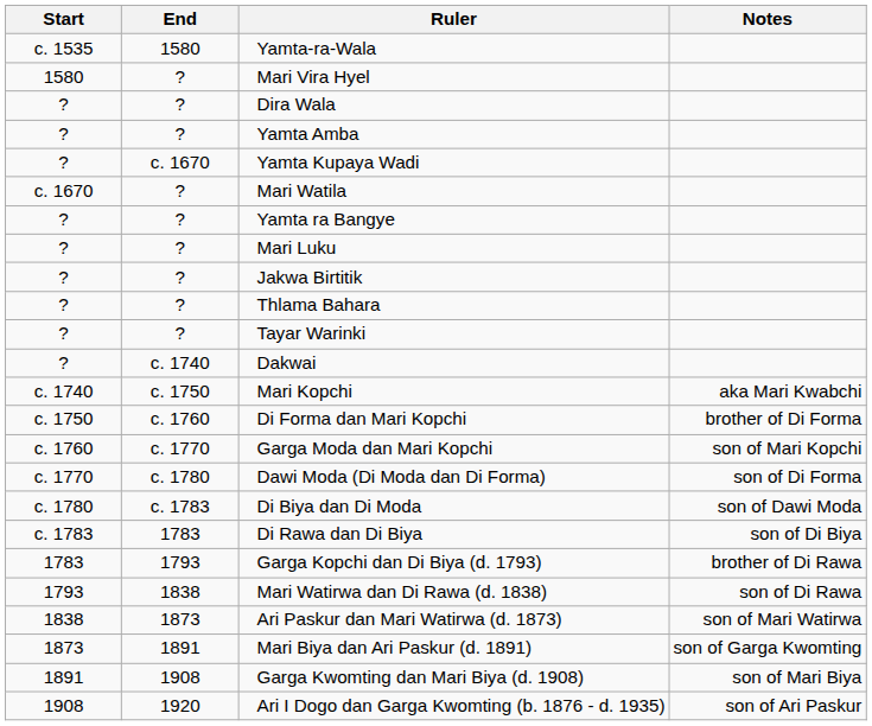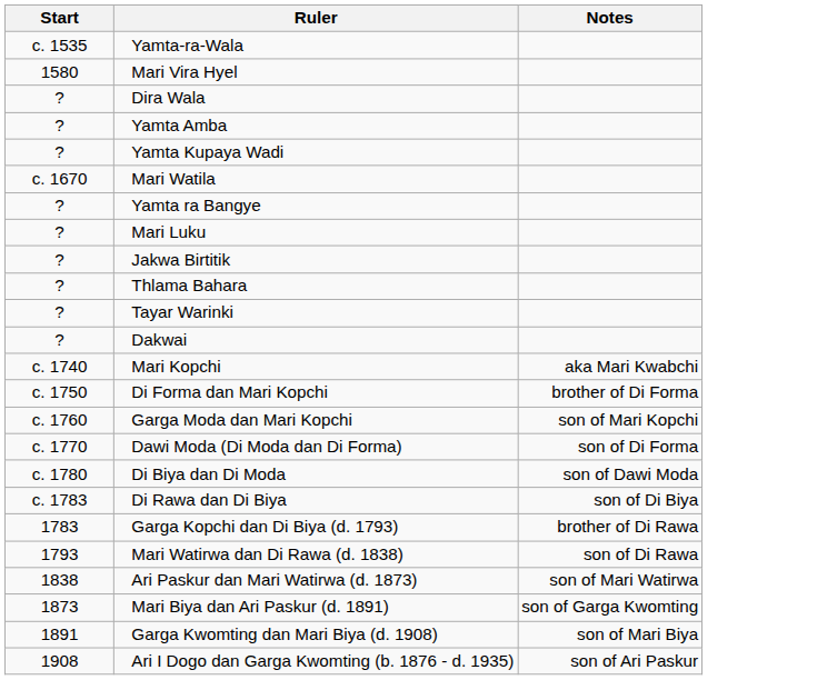- column: End | 1580 | ? | ? | ? | c. 1670 | ? | ? | ? | ? | ? | ? | c. 1740 | c. 1750 | c. 1760 | c. 1770 | c. 1780 | c. 1783 | 1783 | 1793 | 1838 | 1873 | 1891 | 1908 | 1920
